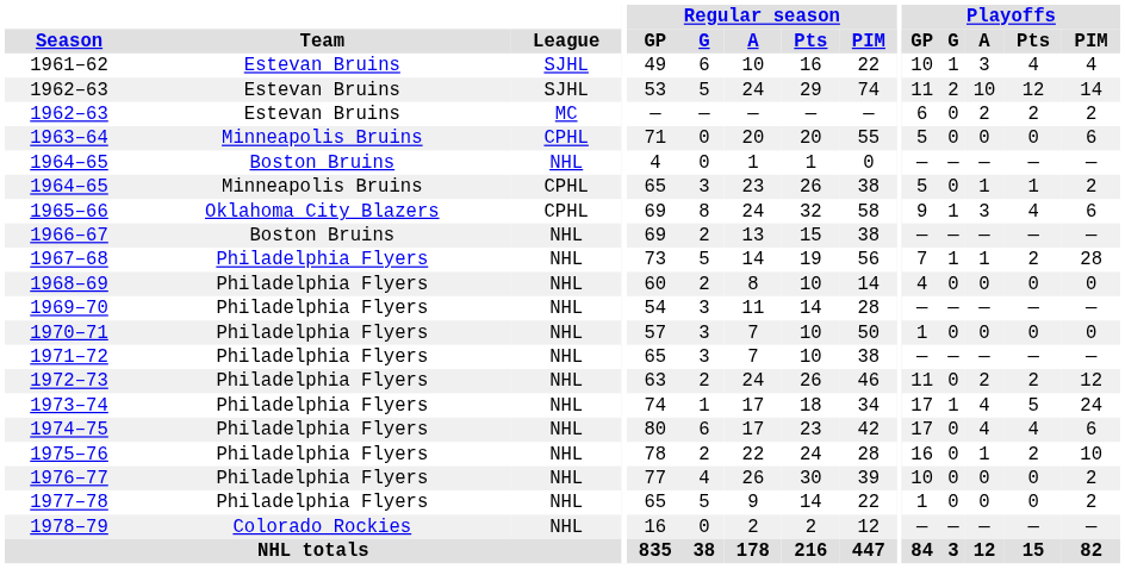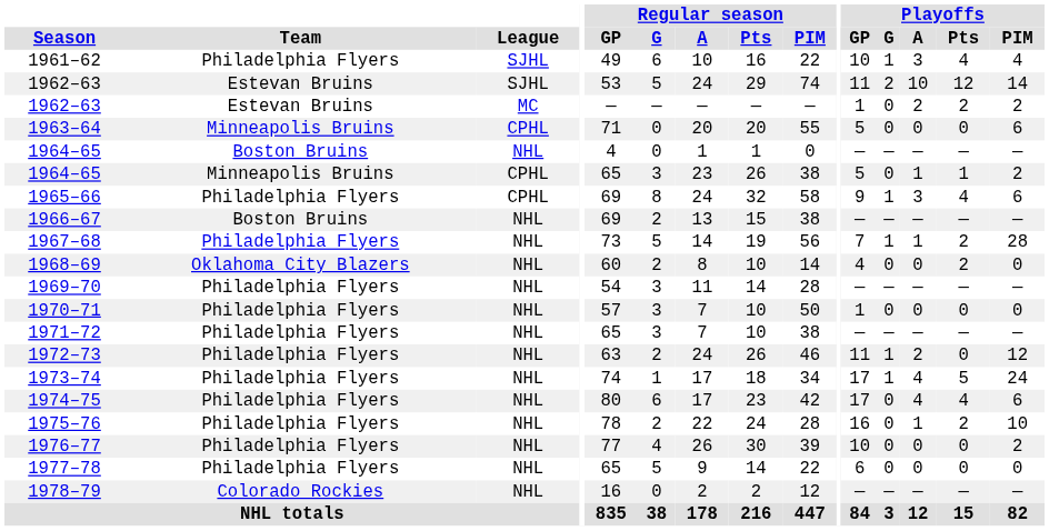1961–62 | Team: Estevan Bruins -> Philadelphia Flyers
1962–63 / MC | Playoffs / GP: 6 -> 1
1965–66 | Team: Oklahoma City Blazers -> Philadelphia Flyers
1968–69 | Team: Philadelphia Flyers -> Oklahoma City Blazers
1968–69 | Playoffs / Pts: 0 -> 2
1972–73 | Playoffs / G: 0 -> 1
1972–73 | Playoffs / Pts: 2 -> 0
1977–78 | Playoffs / GP: 1 -> 6
1977–78 | Playoffs / PIM: 2 -> 0
